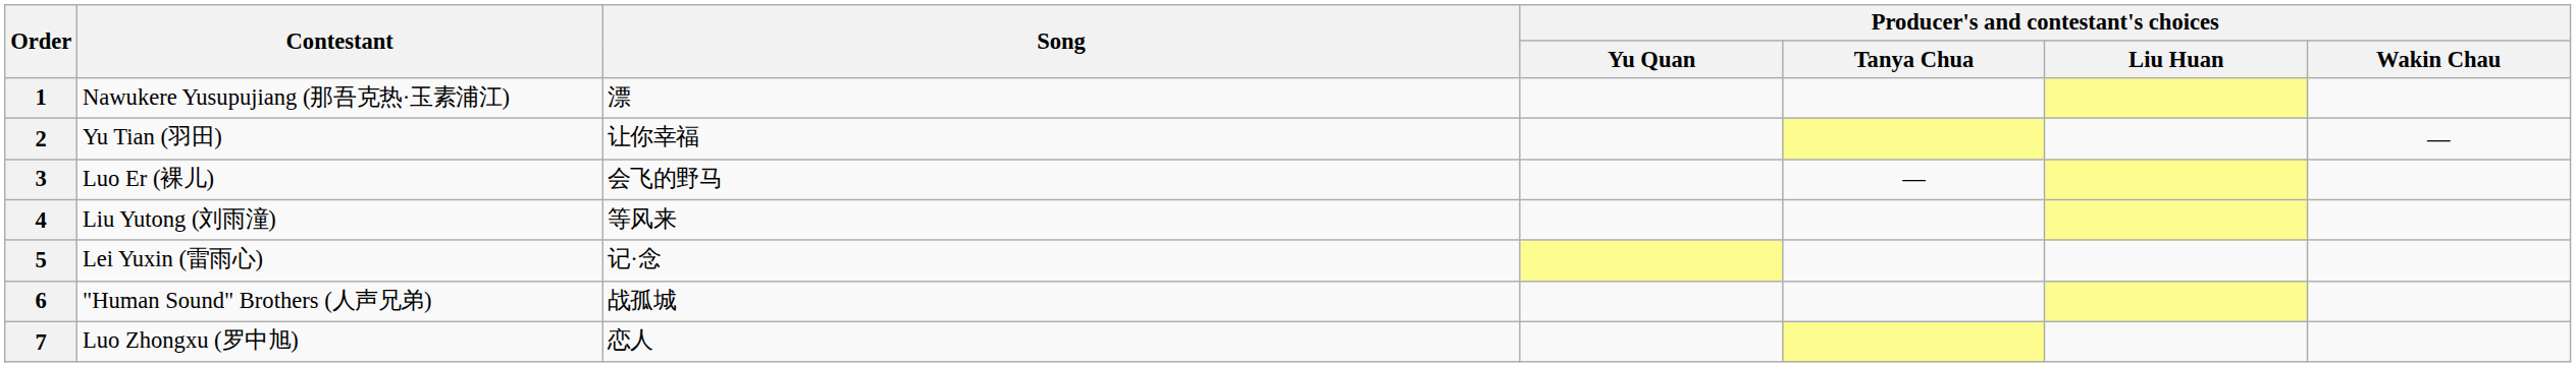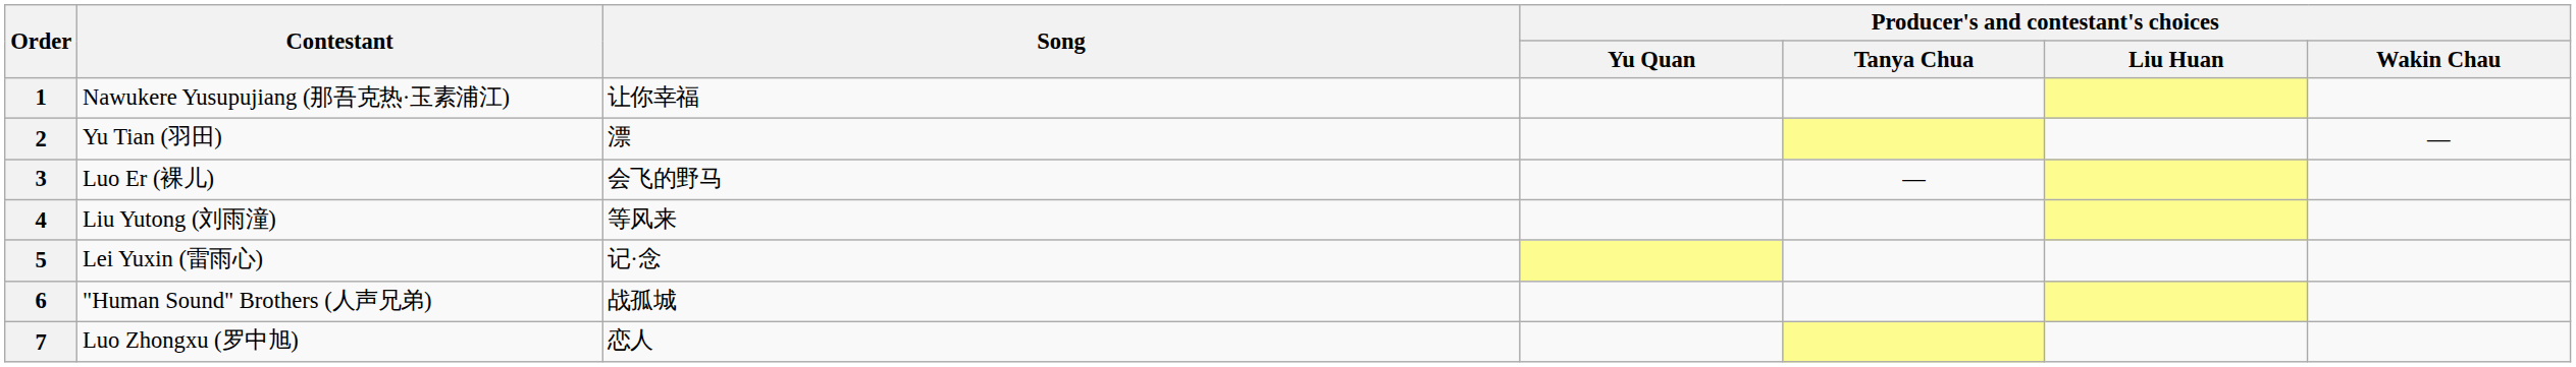1 | Song: 漂 -> 让你幸福
2 | Song: 让你幸福 -> 漂
